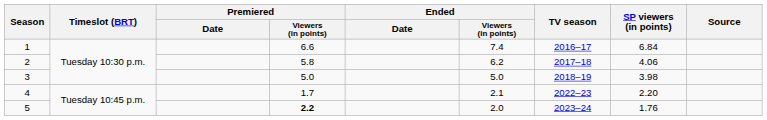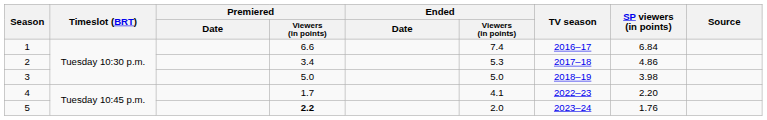2 | Premiered / Viewers (in points): 5.8 -> 3.4
2 | Ended / Viewers (in points): 6.2 -> 5.3
2 | SP viewers (in points): 4.06 -> 4.86
4 | Ended / Viewers (in points): 2.1 -> 4.1
